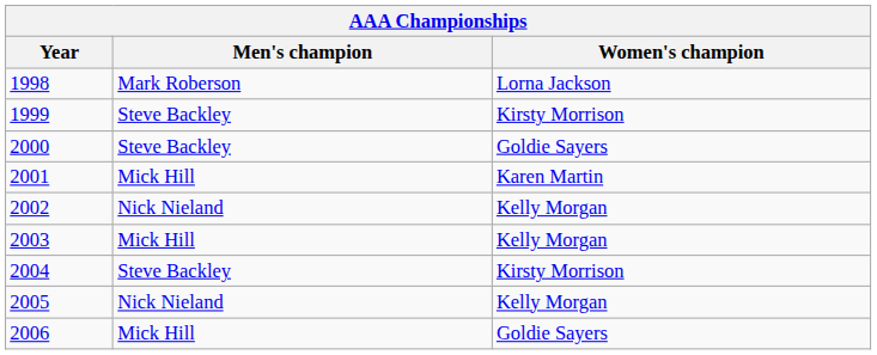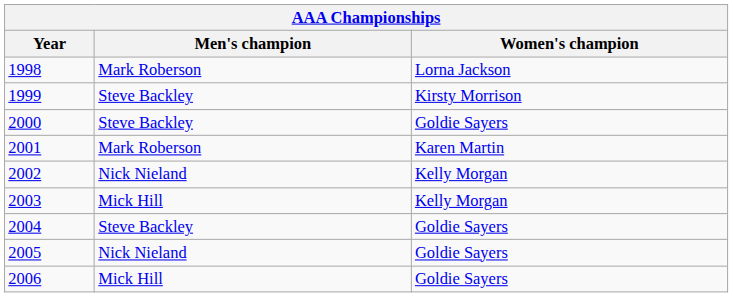2001 | Men's champion: Mick Hill -> Mark Roberson
2004 | Women's champion: Kirsty Morrison -> Goldie Sayers
2005 | Women's champion: Kelly Morgan -> Goldie Sayers
